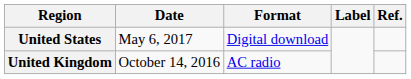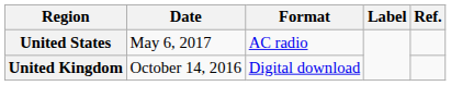United States | Format: Digital download -> AC radio
United Kingdom | Format: AC radio -> Digital download
